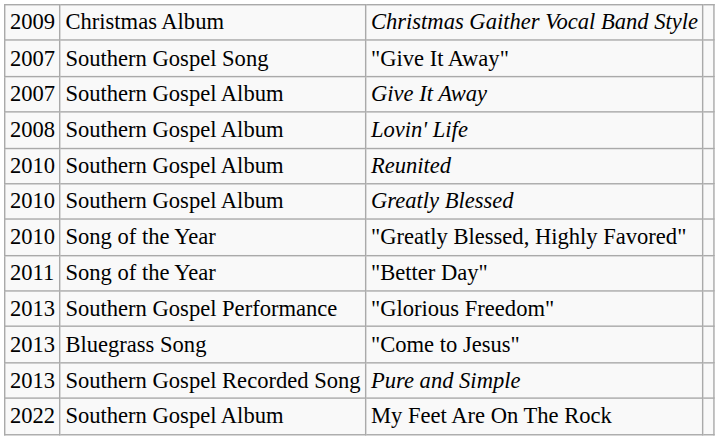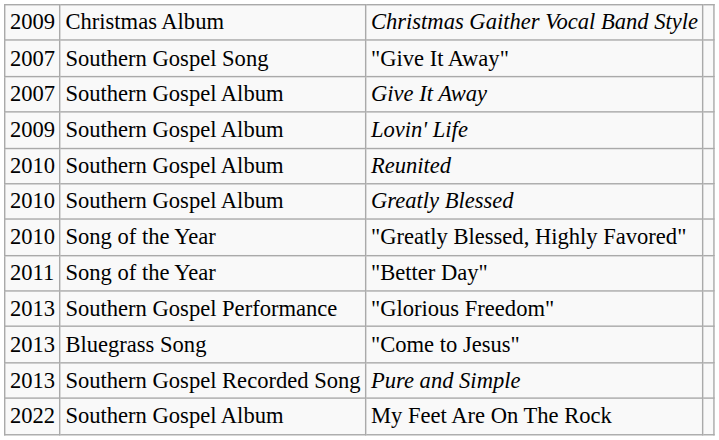Lovin' Life | column 1: 2008 -> 2009
